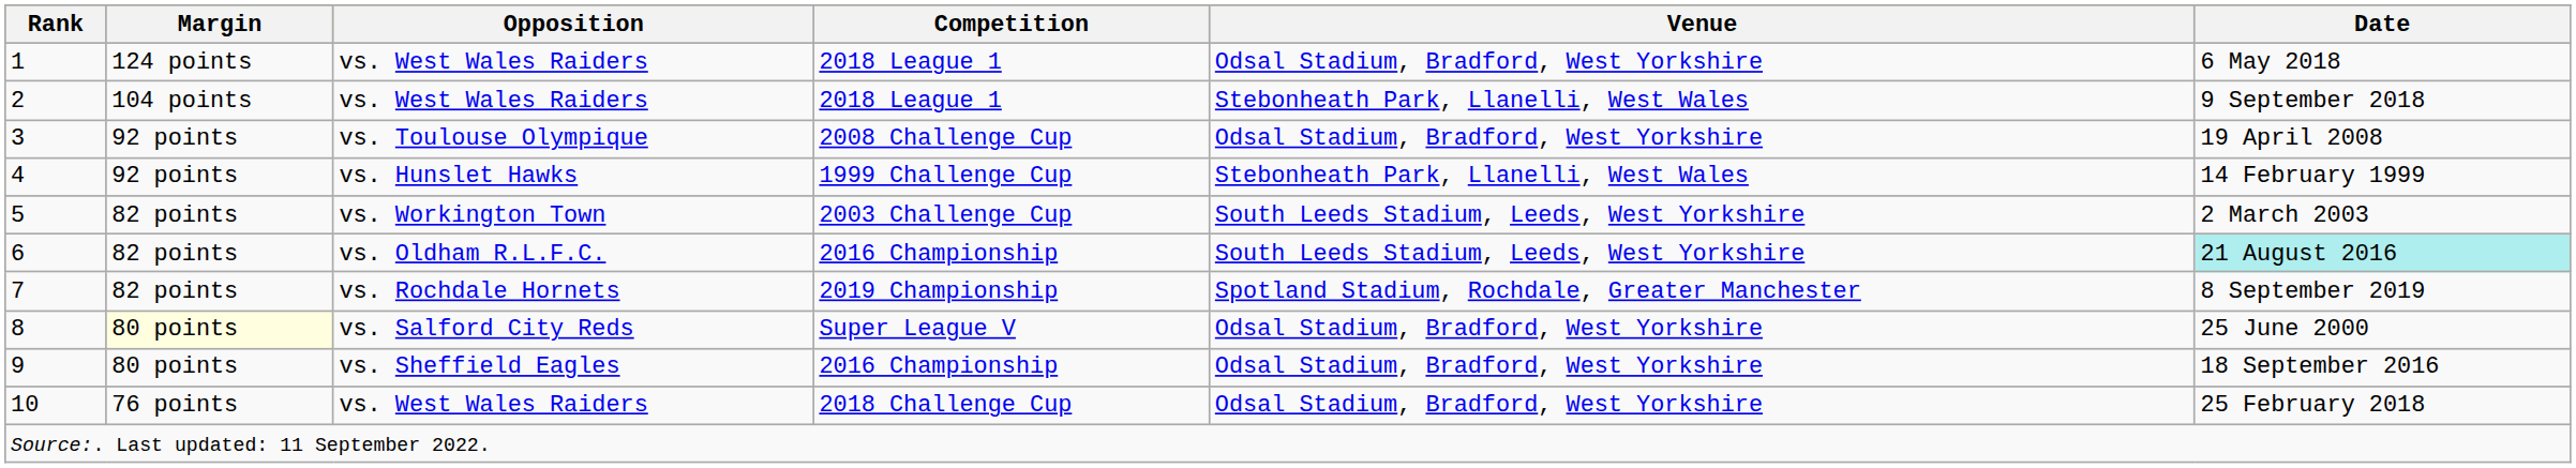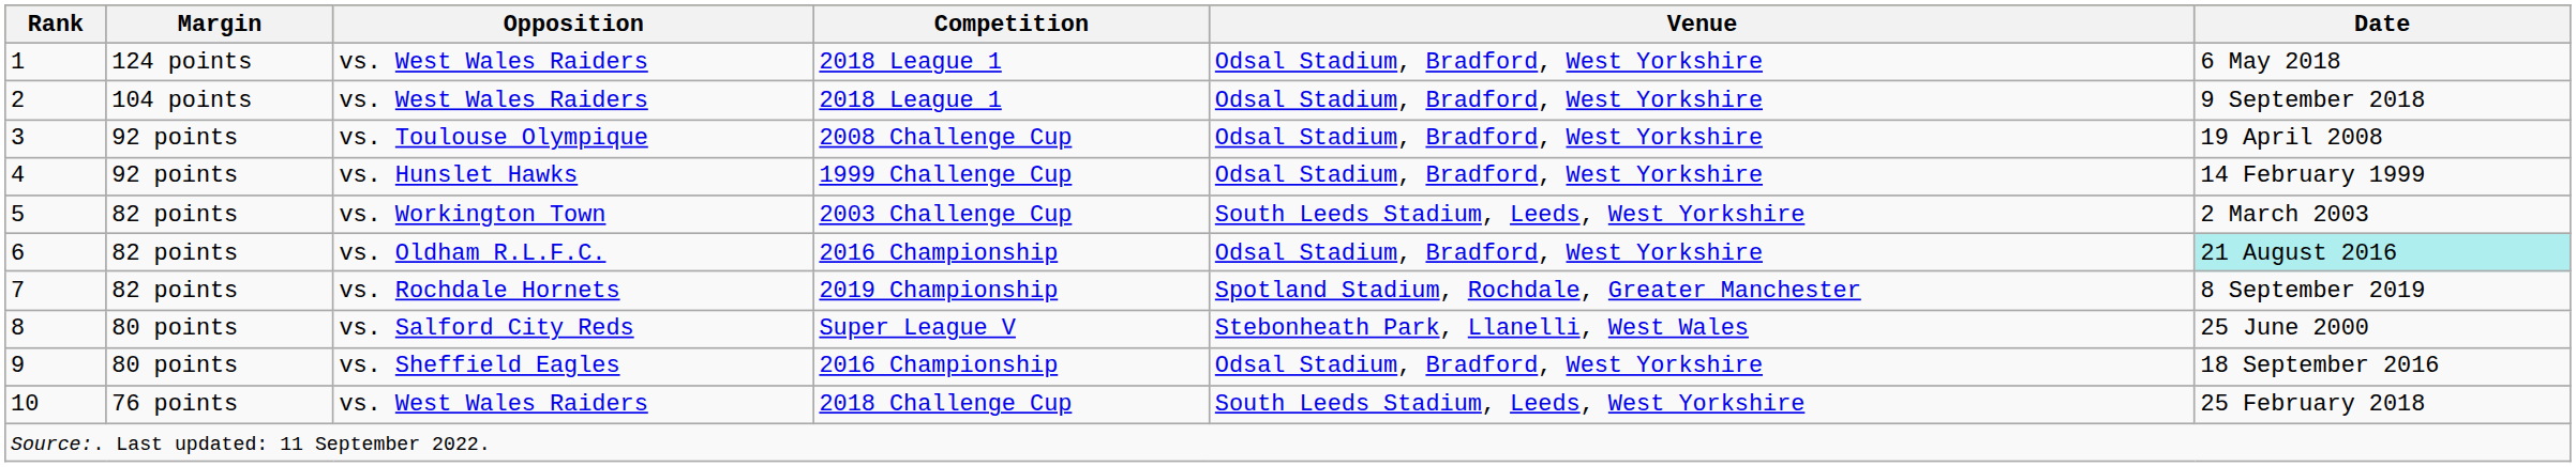2 | Venue: Stebonheath Park, Llanelli, West Wales -> Odsal Stadium, Bradford, West Yorkshire
4 | Venue: Stebonheath Park, Llanelli, West Wales -> Odsal Stadium, Bradford, West Yorkshire
6 | Venue: South Leeds Stadium, Leeds, West Yorkshire -> Odsal Stadium, Bradford, West Yorkshire
8 | Margin: lightyellow background -> no background
8 | Venue: Odsal Stadium, Bradford, West Yorkshire -> Stebonheath Park, Llanelli, West Wales
10 | Venue: Odsal Stadium, Bradford, West Yorkshire -> South Leeds Stadium, Leeds, West Yorkshire
